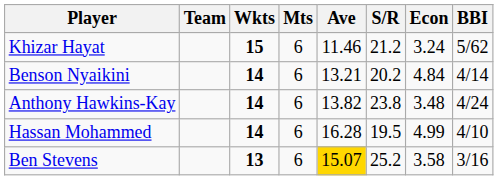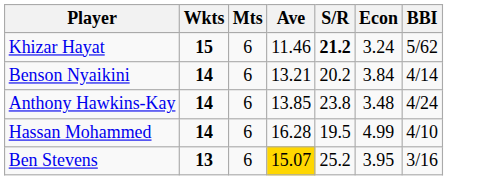- column: Team
Khizar Hayat | S/R: normal -> bold
Benson Nyaikini | Econ: 4.84 -> 3.84
Anthony Hawkins-Kay | Ave: 13.82 -> 13.85
Ben Stevens | Econ: 3.58 -> 3.95
